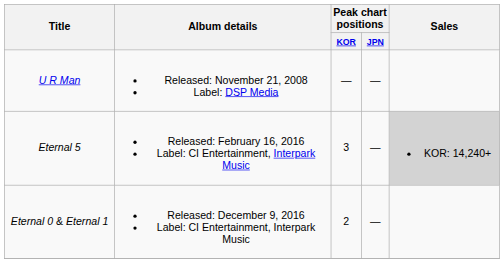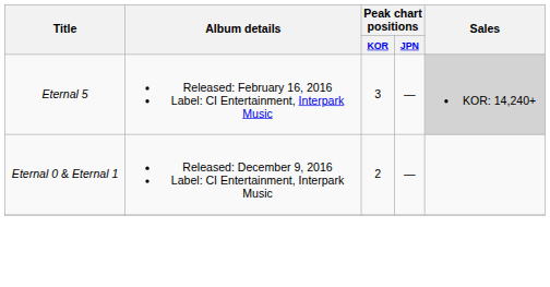- row: U R Man | Released: November 21, 2008 Label: DSP Media | — | —
